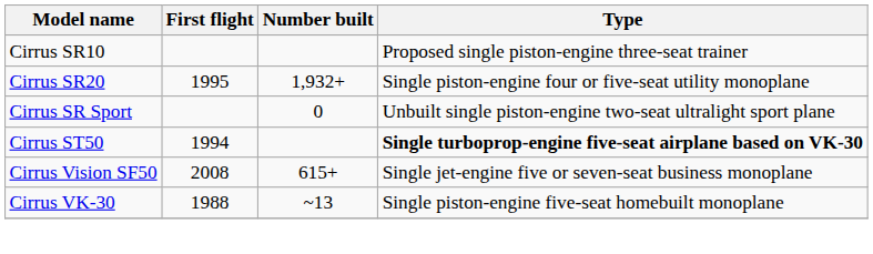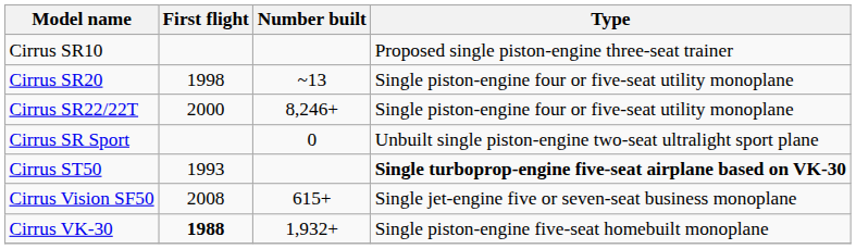Cirrus SR20 | First flight: 1995 -> 1998
Cirrus SR20 | Number built: 1,932+ -> ~13
+ row: Cirrus SR22/22T | 2000 | 8,246+ | Single piston-engine four or five-seat utility monoplane
Cirrus ST50 | First flight: 1994 -> 1993
Cirrus VK-30 | First flight: normal -> bold
Cirrus VK-30 | Number built: ~13 -> 1,932+
